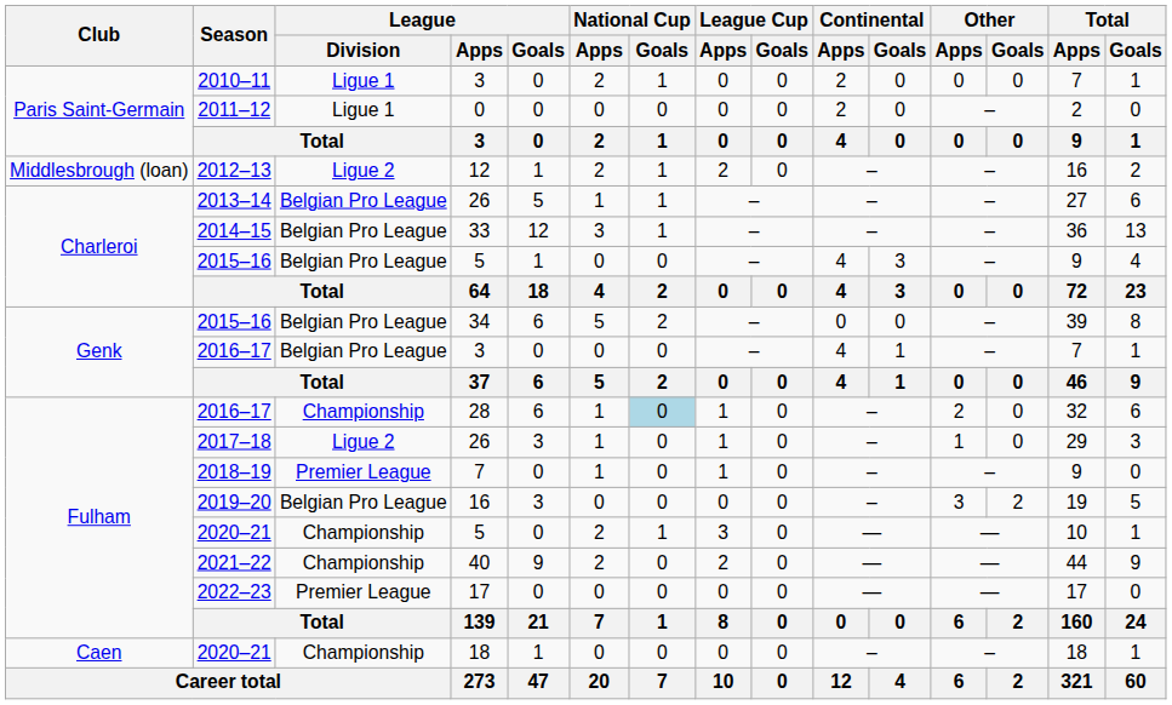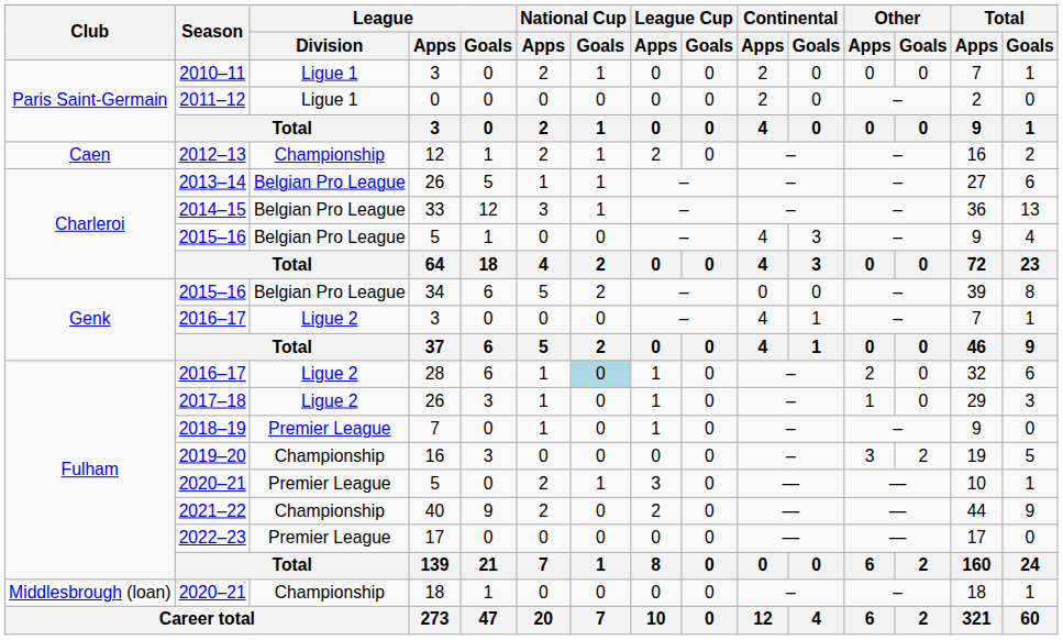2012–13 | Club: Middlesbrough (loan) -> Caen
2012–13 | League / Division: Ligue 2 -> Championship
2016–17 / 3 | League / Division: Belgian Pro League -> Ligue 2
2016–17 / 28 | League / Division: Championship -> Ligue 2
2019–20 | League / Division: Belgian Pro League -> Championship
2020–21 / 5 | League / Division: Championship -> Premier League
2020–21 / 18 | Club: Caen -> Middlesbrough (loan)
